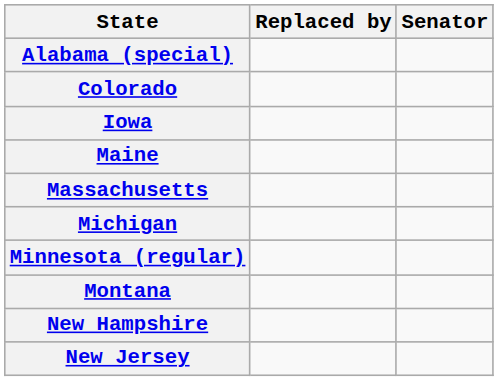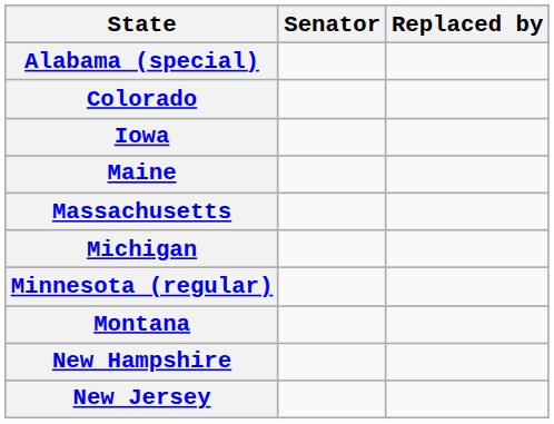columns swapped: Senator <-> Replaced by
